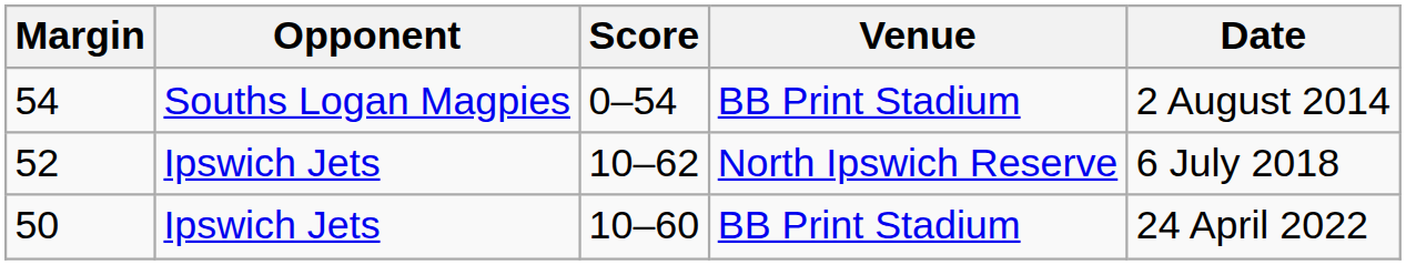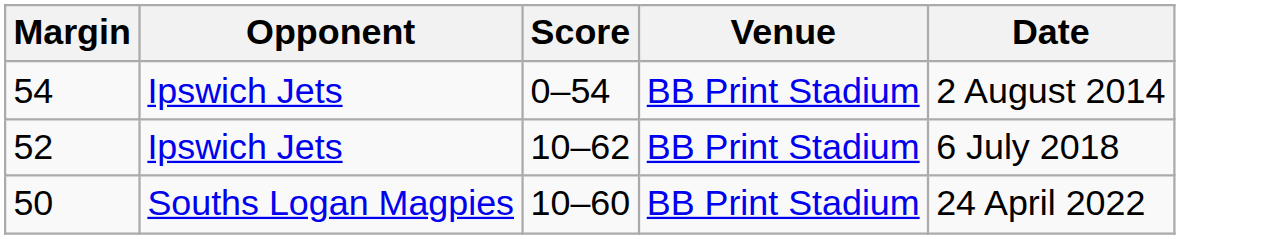54 | Opponent: Souths Logan Magpies -> Ipswich Jets
52 | Venue: North Ipswich Reserve -> BB Print Stadium
50 | Opponent: Ipswich Jets -> Souths Logan Magpies
